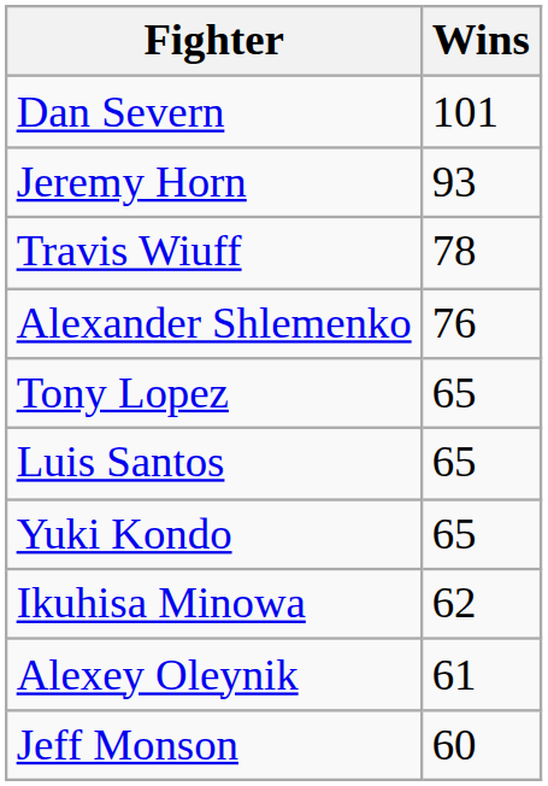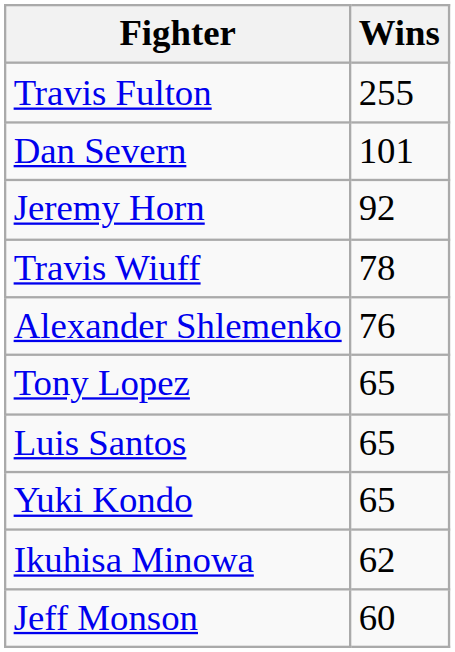+ row: Travis Fulton | 255
Jeremy Horn | Wins: 93 -> 92
- row: Alexey Oleynik | 61
